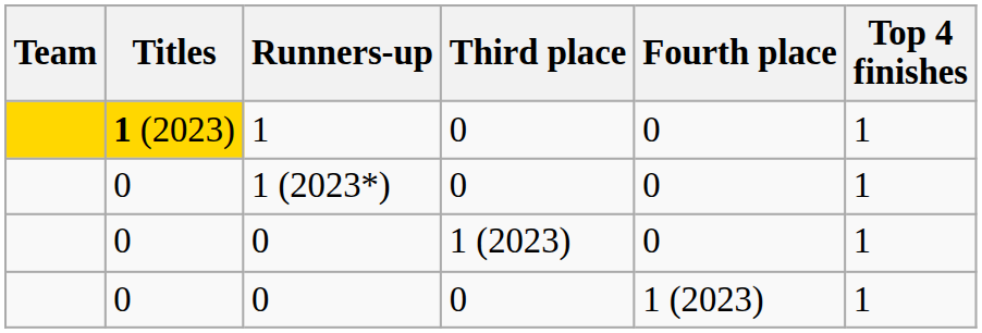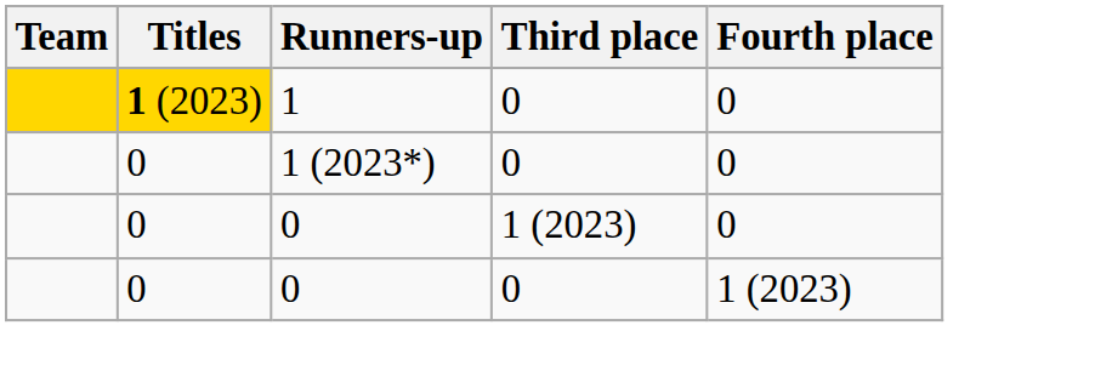- column: Top 4 finishes | 1 | 1 | 1 | 1
